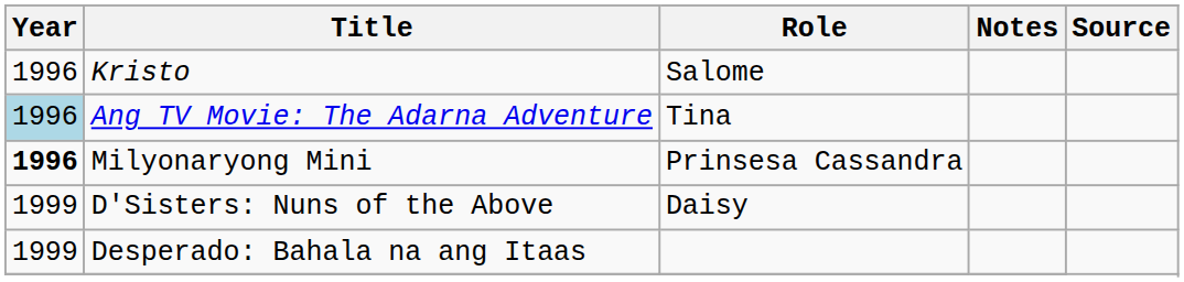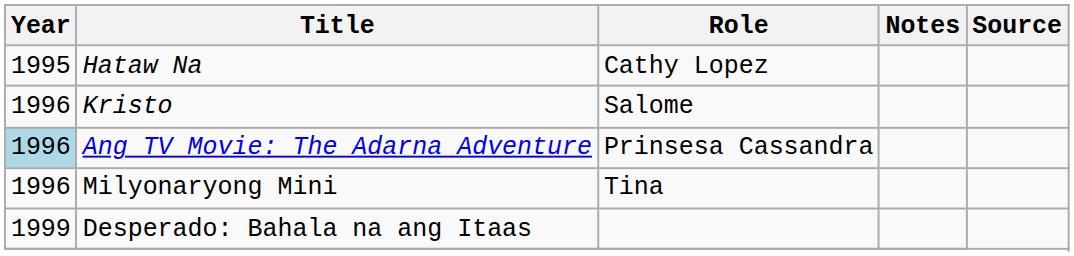+ row: 1995 | Hataw Na | Cathy Lopez
Ang TV Movie: The Adarna Adventure | Role: Tina -> Prinsesa Cassandra
Milyonaryong Mini | Year: bold -> normal
Milyonaryong Mini | Role: Prinsesa Cassandra -> Tina
- row: 1999 | D'Sisters: Nuns of the Above | Daisy
